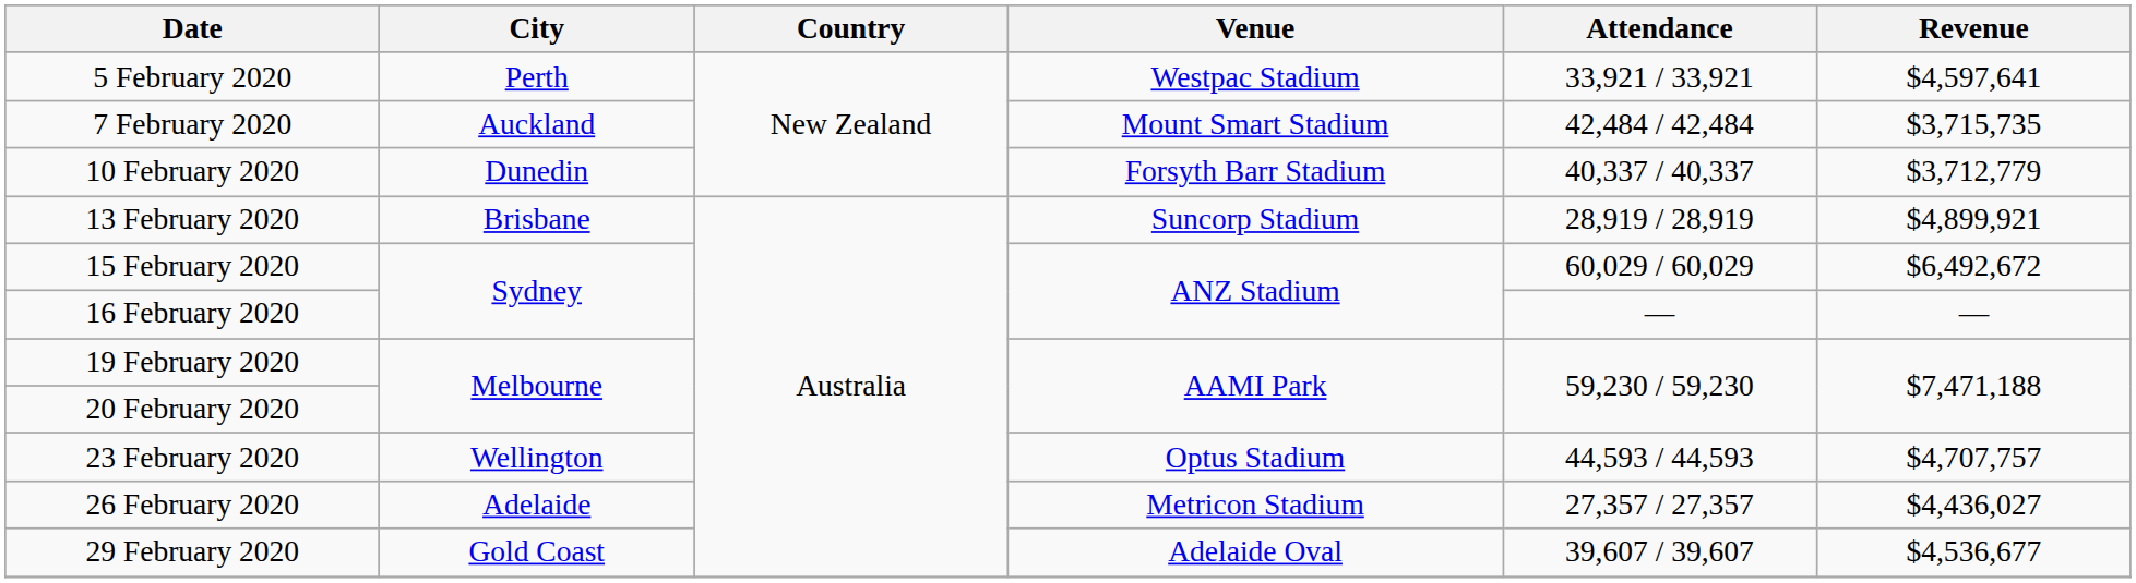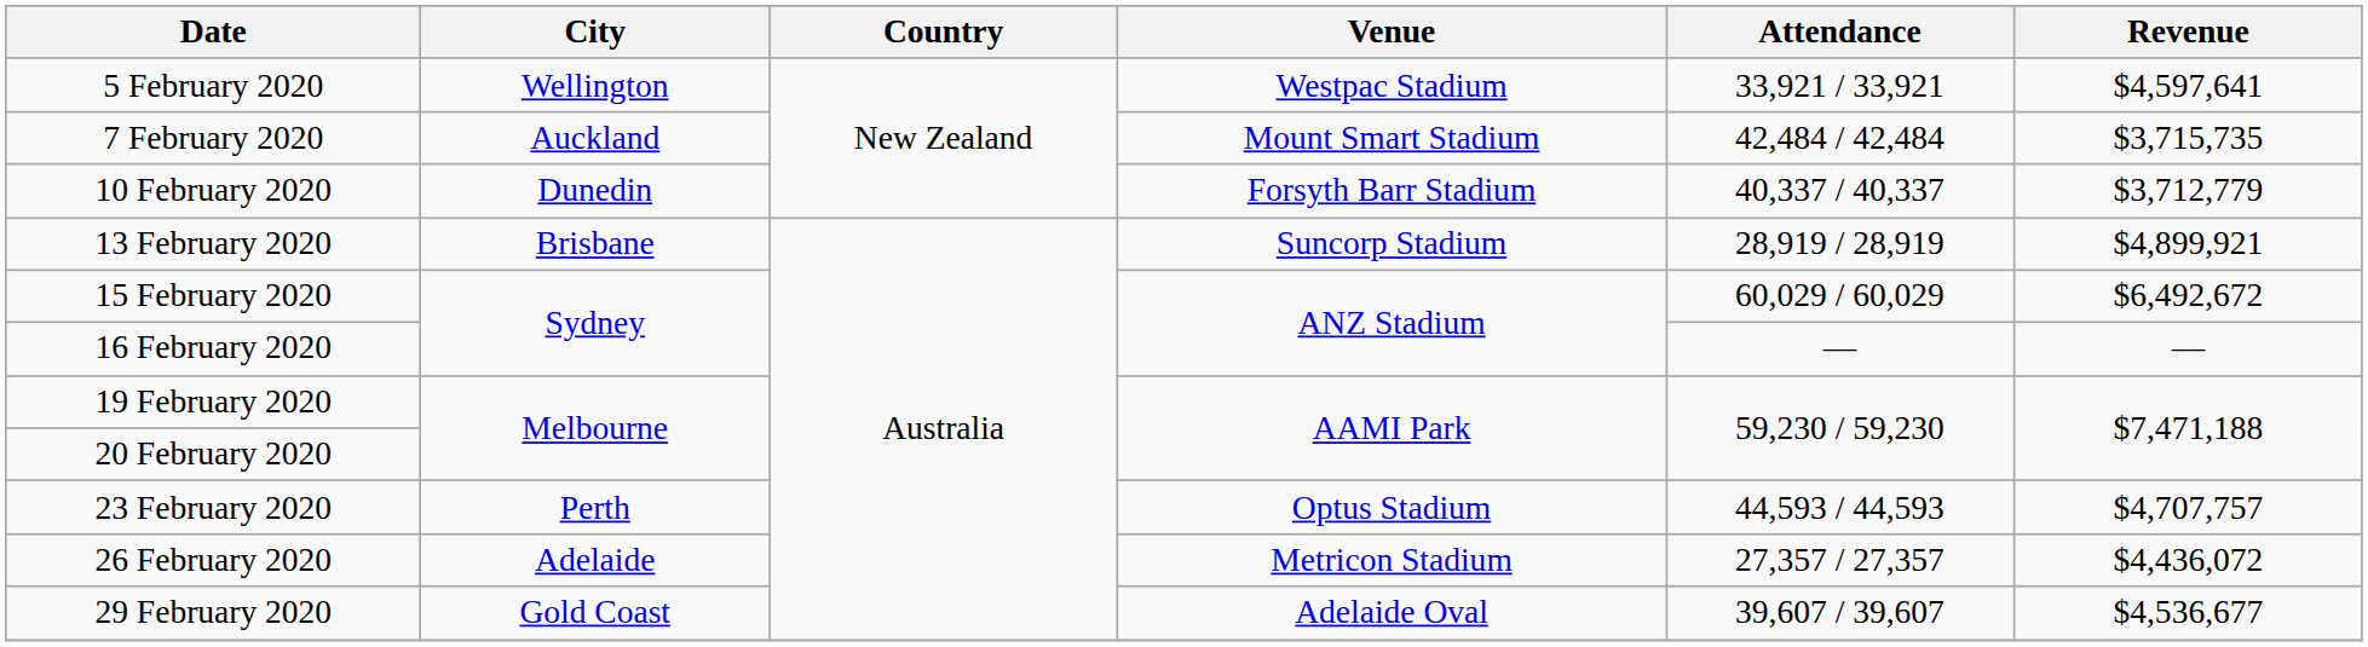5 February 2020 | City: Perth -> Wellington
23 February 2020 | City: Wellington -> Perth
26 February 2020 | Revenue: $4,436,027 -> $4,436,072
